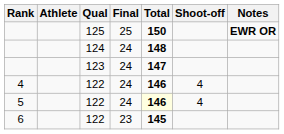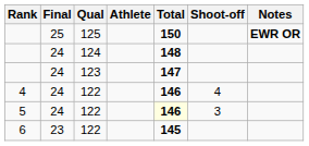columns swapped: Athlete <-> Final
5 | Shoot-off: 4 -> 3
